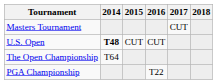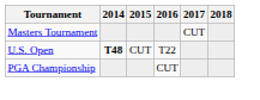U.S. Open | 2016: CUT -> T22
- row: The Open Championship | T64
PGA Championship | 2016: T22 -> CUT
